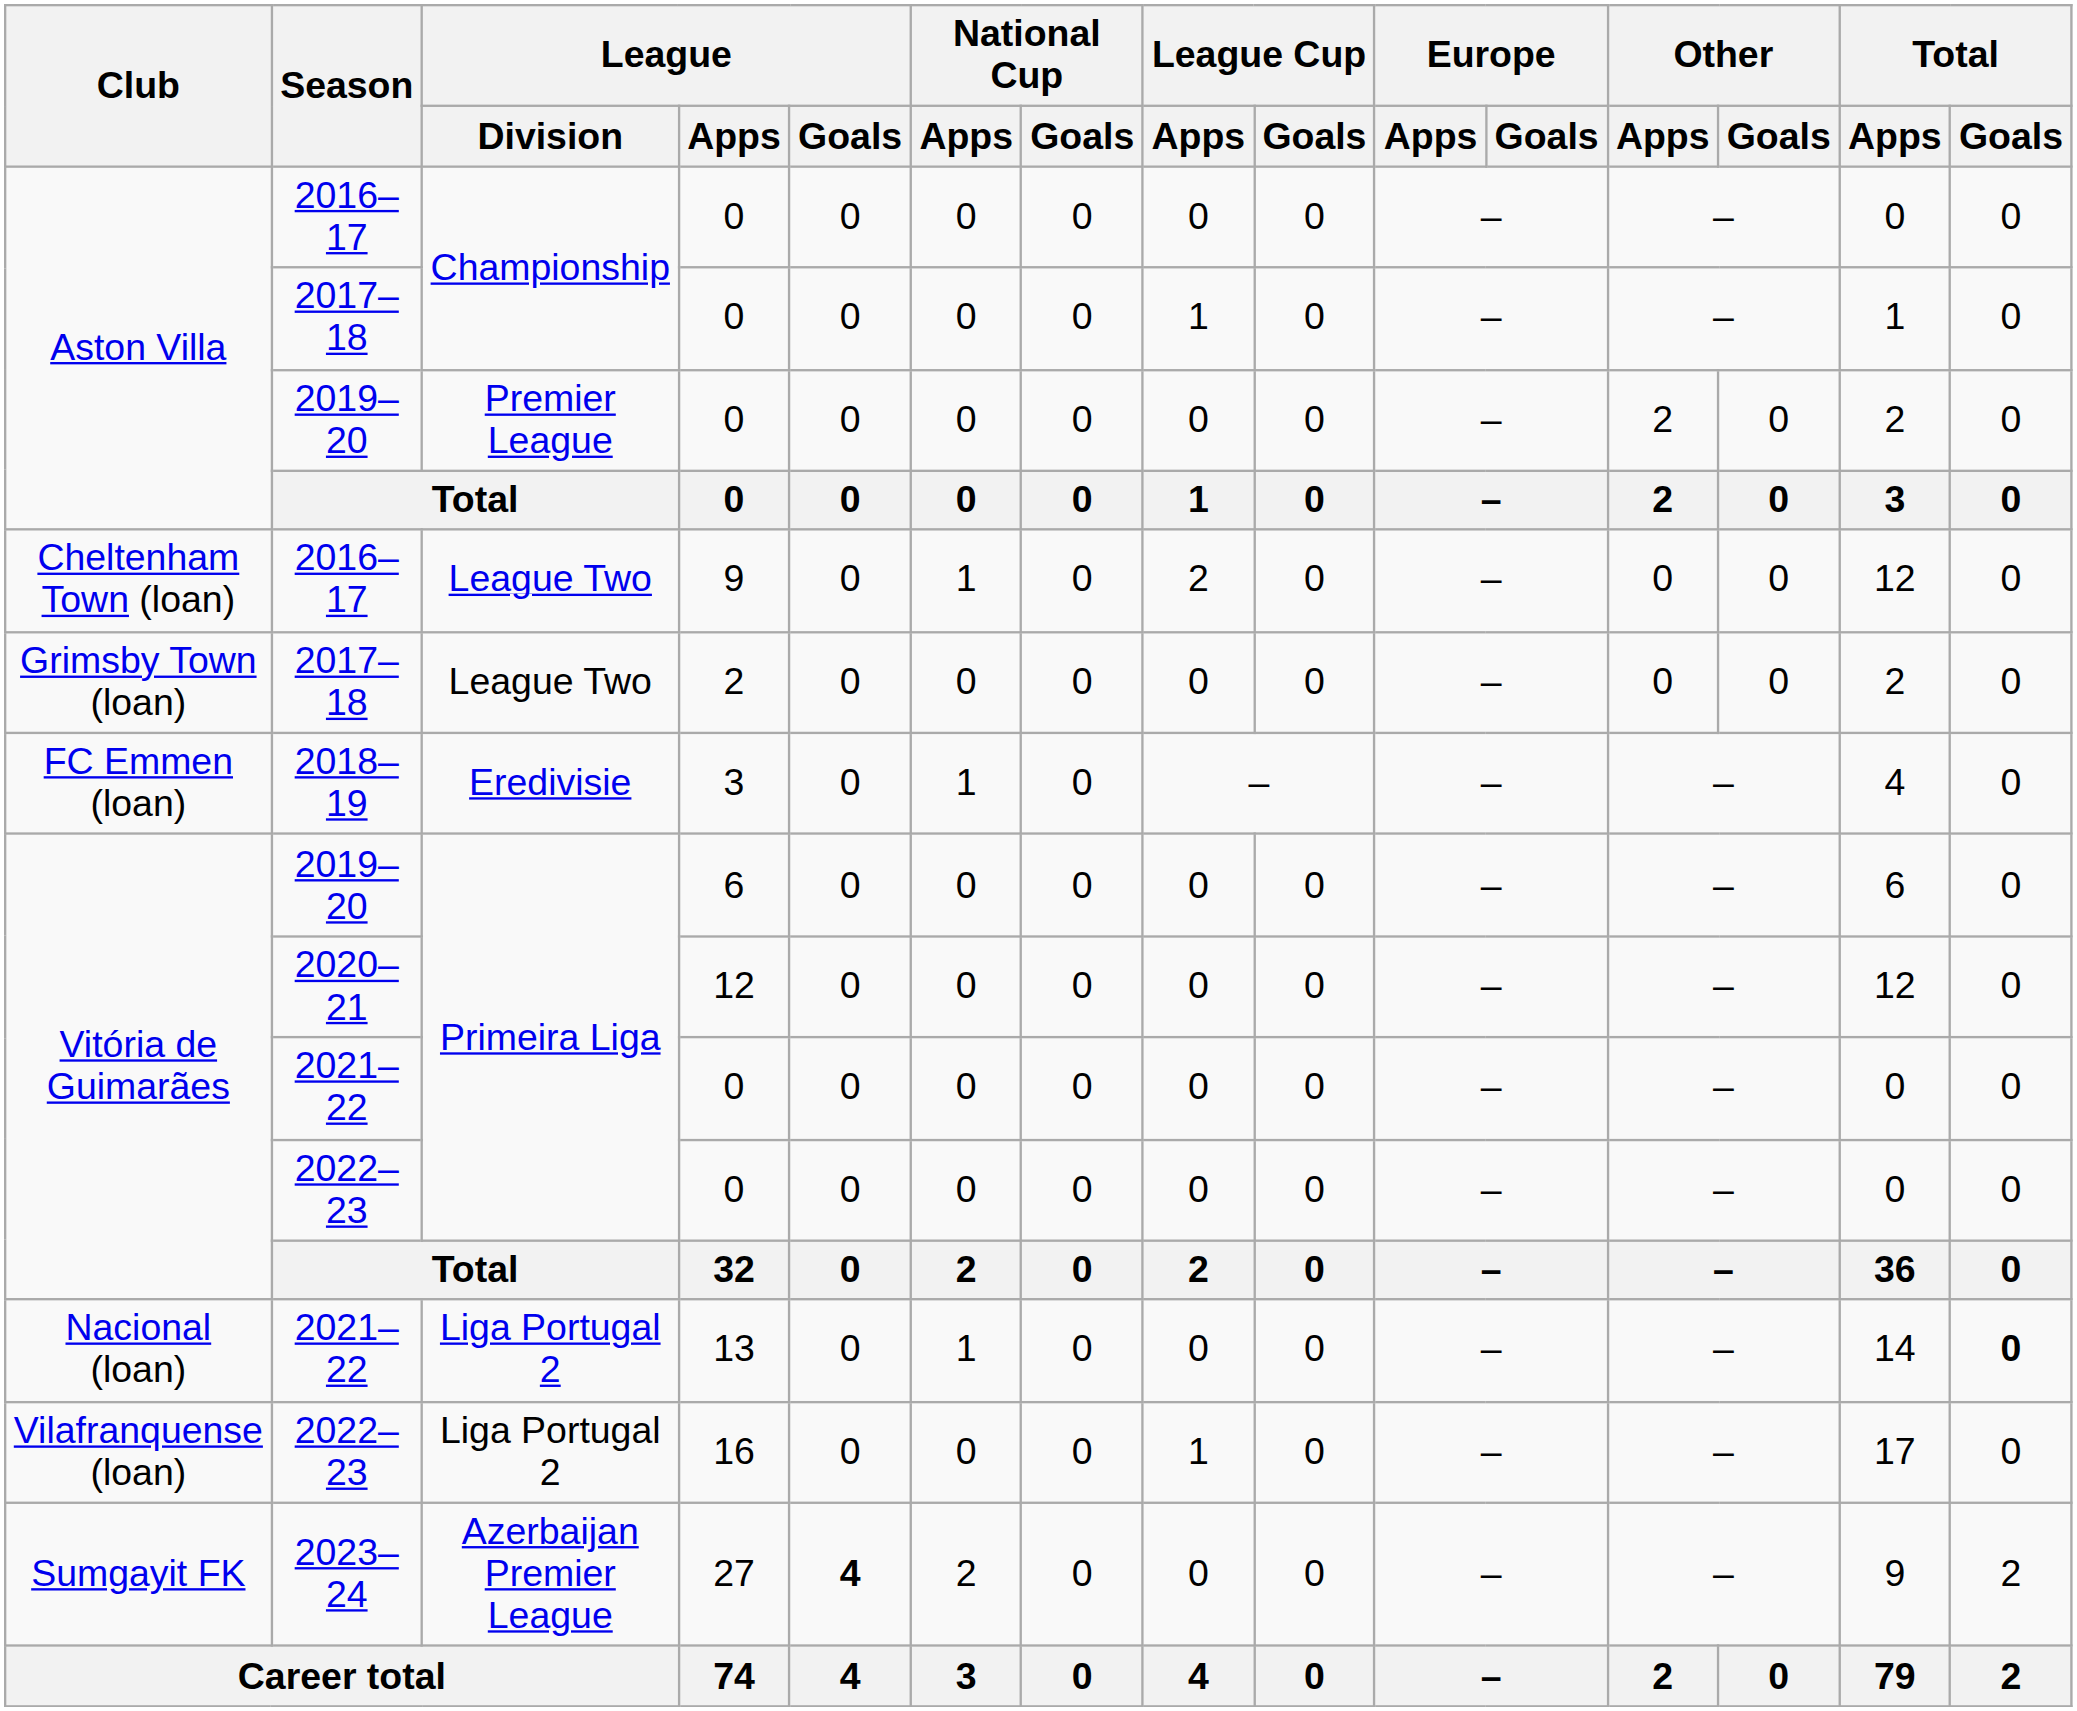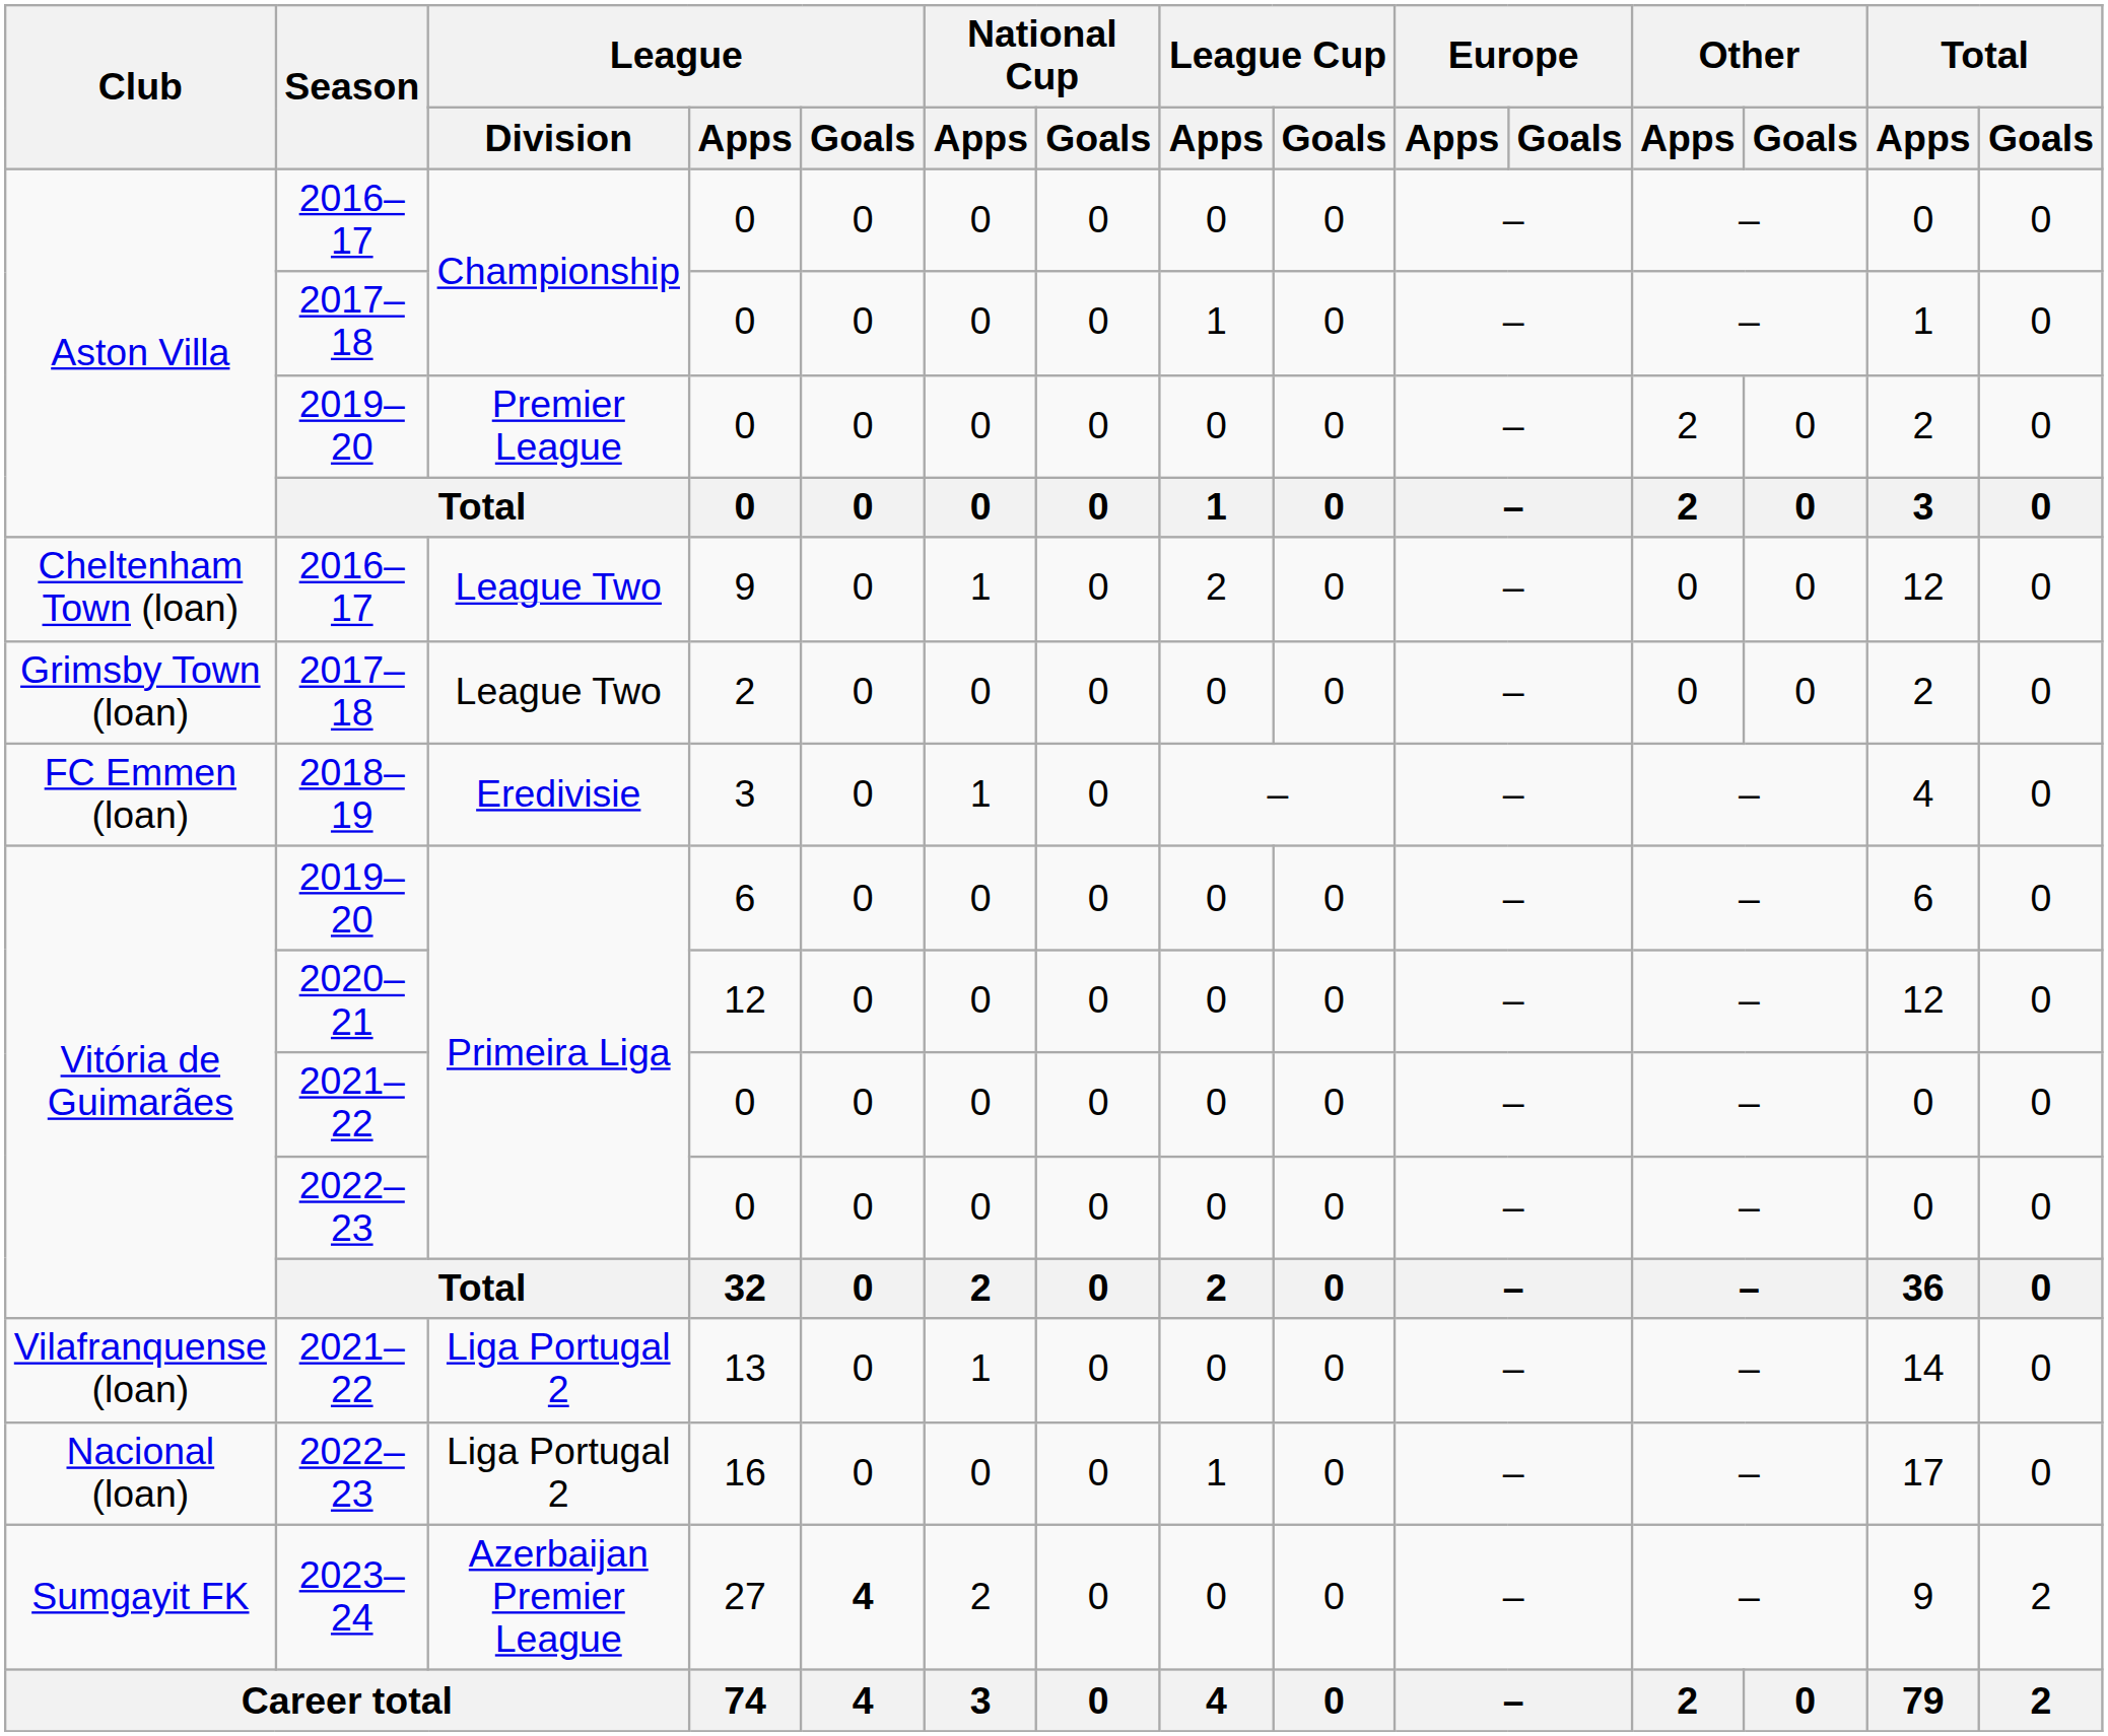13 | Club: Nacional (loan) -> Vilafranquense (loan)
13 | Total / Goals: bold -> normal
16 | Club: Vilafranquense (loan) -> Nacional (loan)
